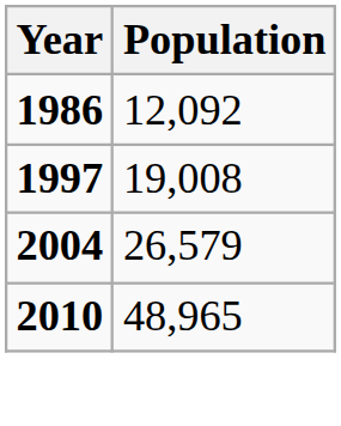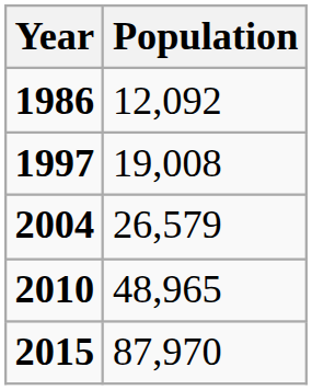+ row: 2015 | 87,970
